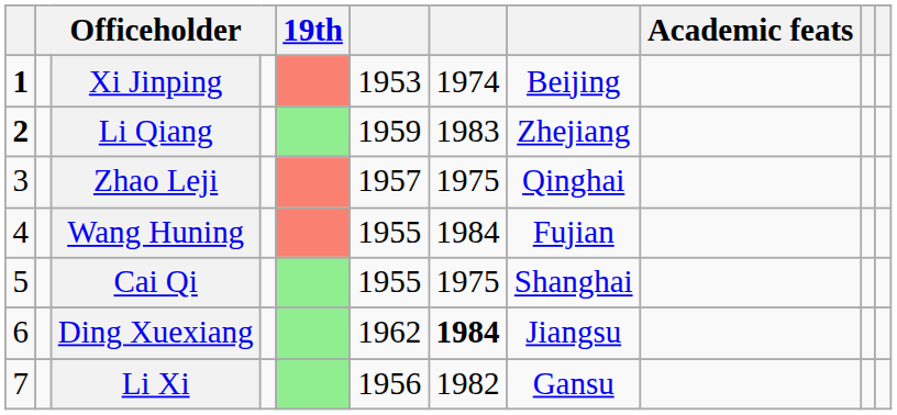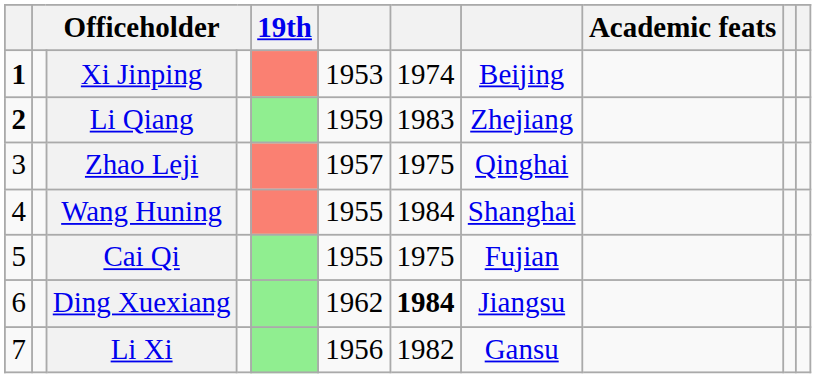Wang Huning | column 8: Fujian -> Shanghai
Cai Qi | column 8: Shanghai -> Fujian
